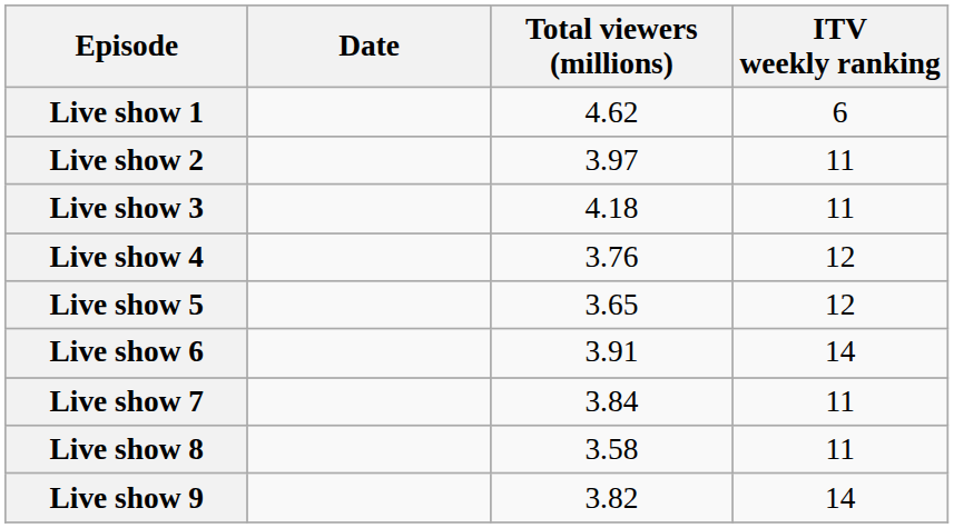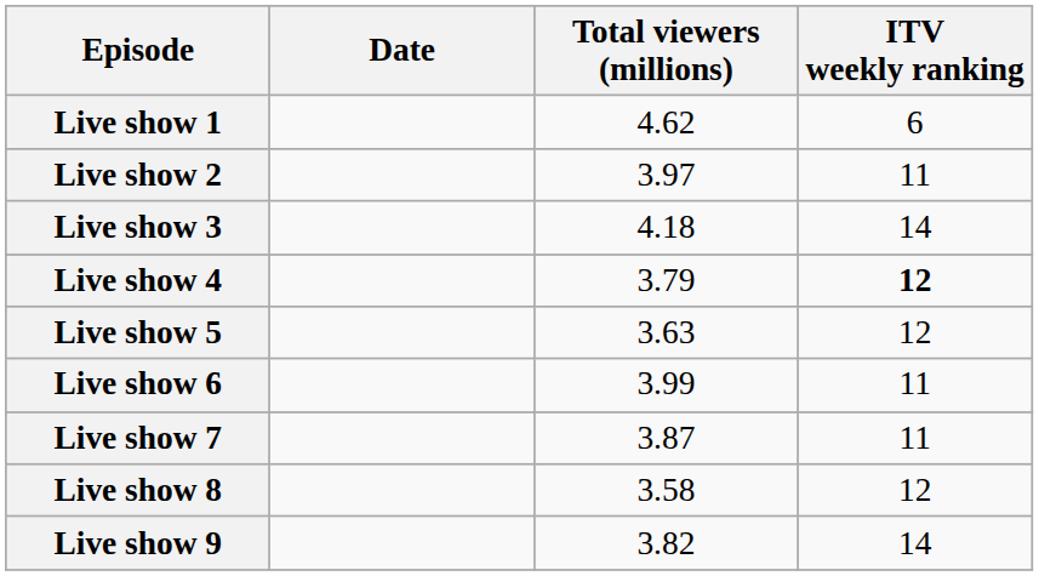Live show 3 | ITV weekly ranking: 11 -> 14
Live show 4 | Total viewers (millions): 3.76 -> 3.79
Live show 4 | ITV weekly ranking: normal -> bold
Live show 5 | Total viewers (millions): 3.65 -> 3.63
Live show 6 | Total viewers (millions): 3.91 -> 3.99
Live show 6 | ITV weekly ranking: 14 -> 11
Live show 7 | Total viewers (millions): 3.84 -> 3.87
Live show 8 | ITV weekly ranking: 11 -> 12
